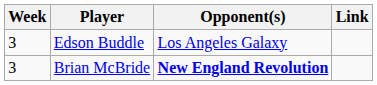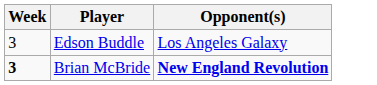- column: Link
Brian McBride | Week: normal -> bold
